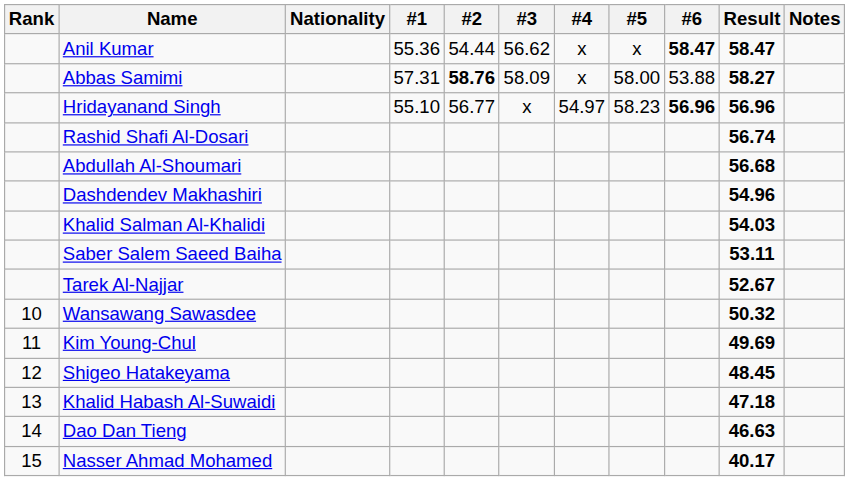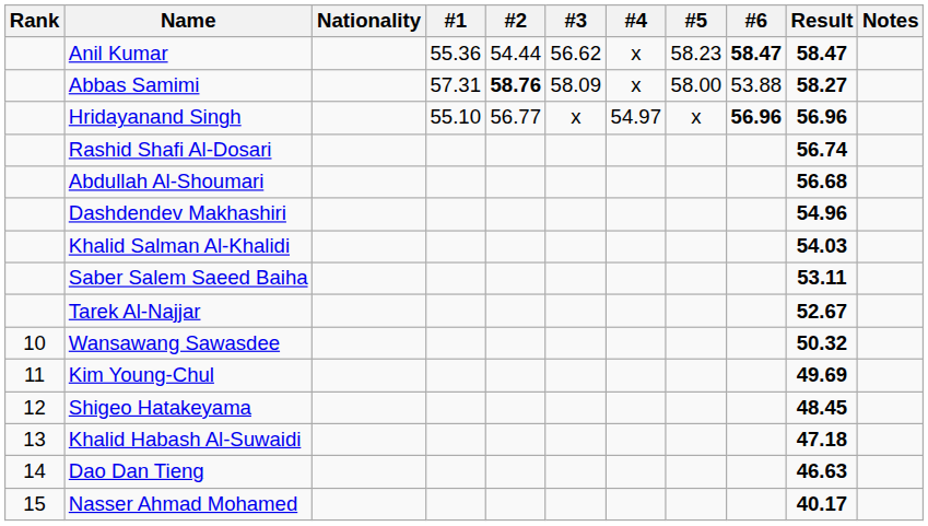Anil Kumar | #5: x -> 58.23
Hridayanand Singh | #5: 58.23 -> x
